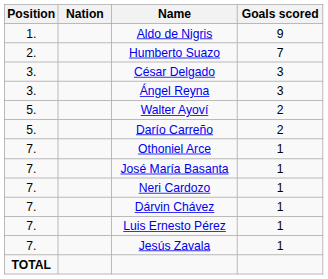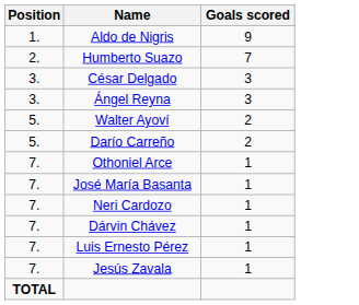- column: Nation
